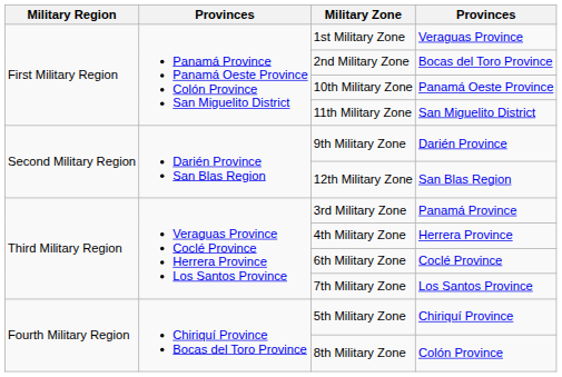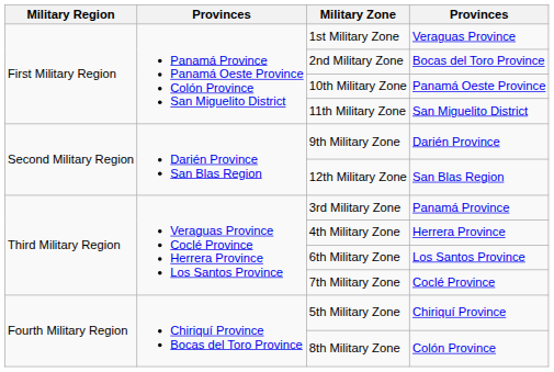6th Military Zone | column 4: Coclé Province -> Los Santos Province
7th Military Zone | column 4: Los Santos Province -> Coclé Province
